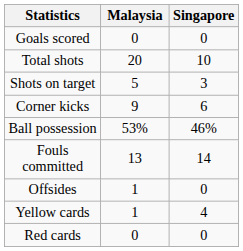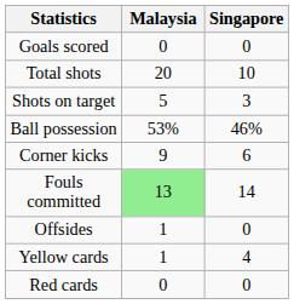rows swapped: Ball possession <-> Corner kicks
Fouls committed | Malaysia: no background -> lightgreen background
